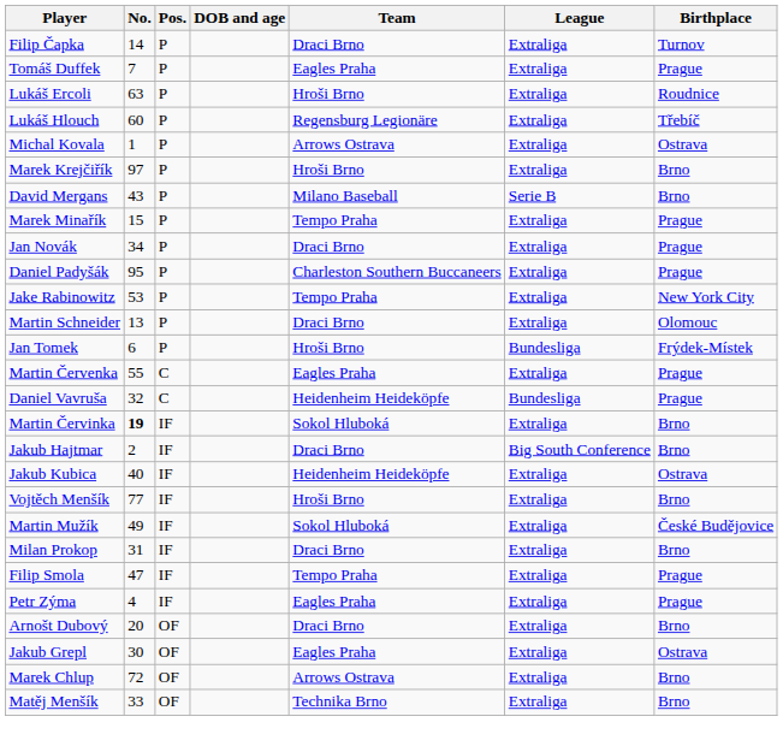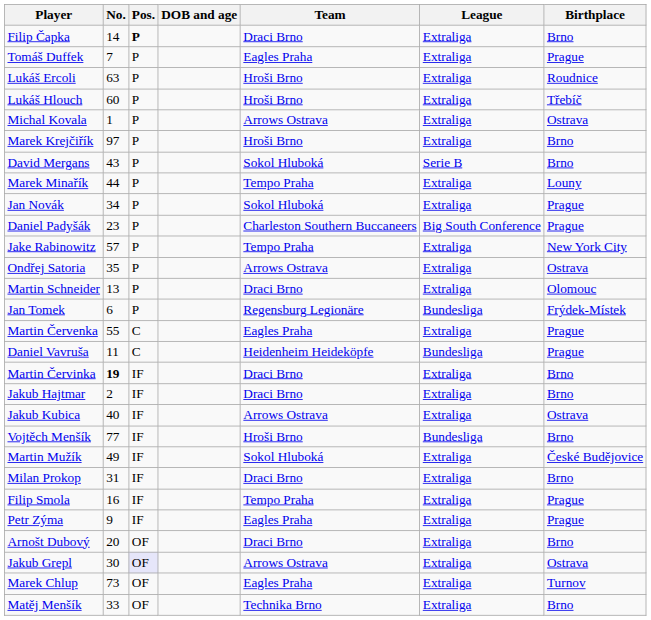Filip Čapka | Pos.: normal -> bold
Filip Čapka | Birthplace: Turnov -> Brno
Lukáš Hlouch | Team: Regensburg Legionäre -> Hroši Brno
David Mergans | Team: Milano Baseball -> Sokol Hluboká
Marek Minařík | No.: 15 -> 44
Marek Minařík | Birthplace: Prague -> Louny
Jan Novák | Team: Draci Brno -> Sokol Hluboká
Daniel Padyšák | No.: 95 -> 23
Daniel Padyšák | League: Extraliga -> Big South Conference
Jake Rabinowitz | No.: 53 -> 57
+ row: Ondřej Satoria | 35 | P | Arrows Ostrava | Extraliga | Ostrava
Jan Tomek | Team: Hroši Brno -> Regensburg Legionäre
Daniel Vavruša | No.: 32 -> 11
Martin Červinka | Team: Sokol Hluboká -> Draci Brno
Jakub Hajtmar | League: Big South Conference -> Extraliga
Jakub Kubica | Team: Heidenheim Heideköpfe -> Arrows Ostrava
Vojtěch Menšík | League: Extraliga -> Bundesliga
Filip Smola | No.: 47 -> 16
Petr Zýma | No.: 4 -> 9
Jakub Grepl | Pos.: no background -> lavender background
Jakub Grepl | Team: Eagles Praha -> Arrows Ostrava
Marek Chlup | No.: 72 -> 73
Marek Chlup | Team: Arrows Ostrava -> Eagles Praha
Marek Chlup | Birthplace: Brno -> Turnov
